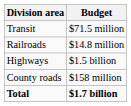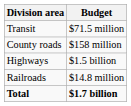rows swapped: Railroads <-> County roads
